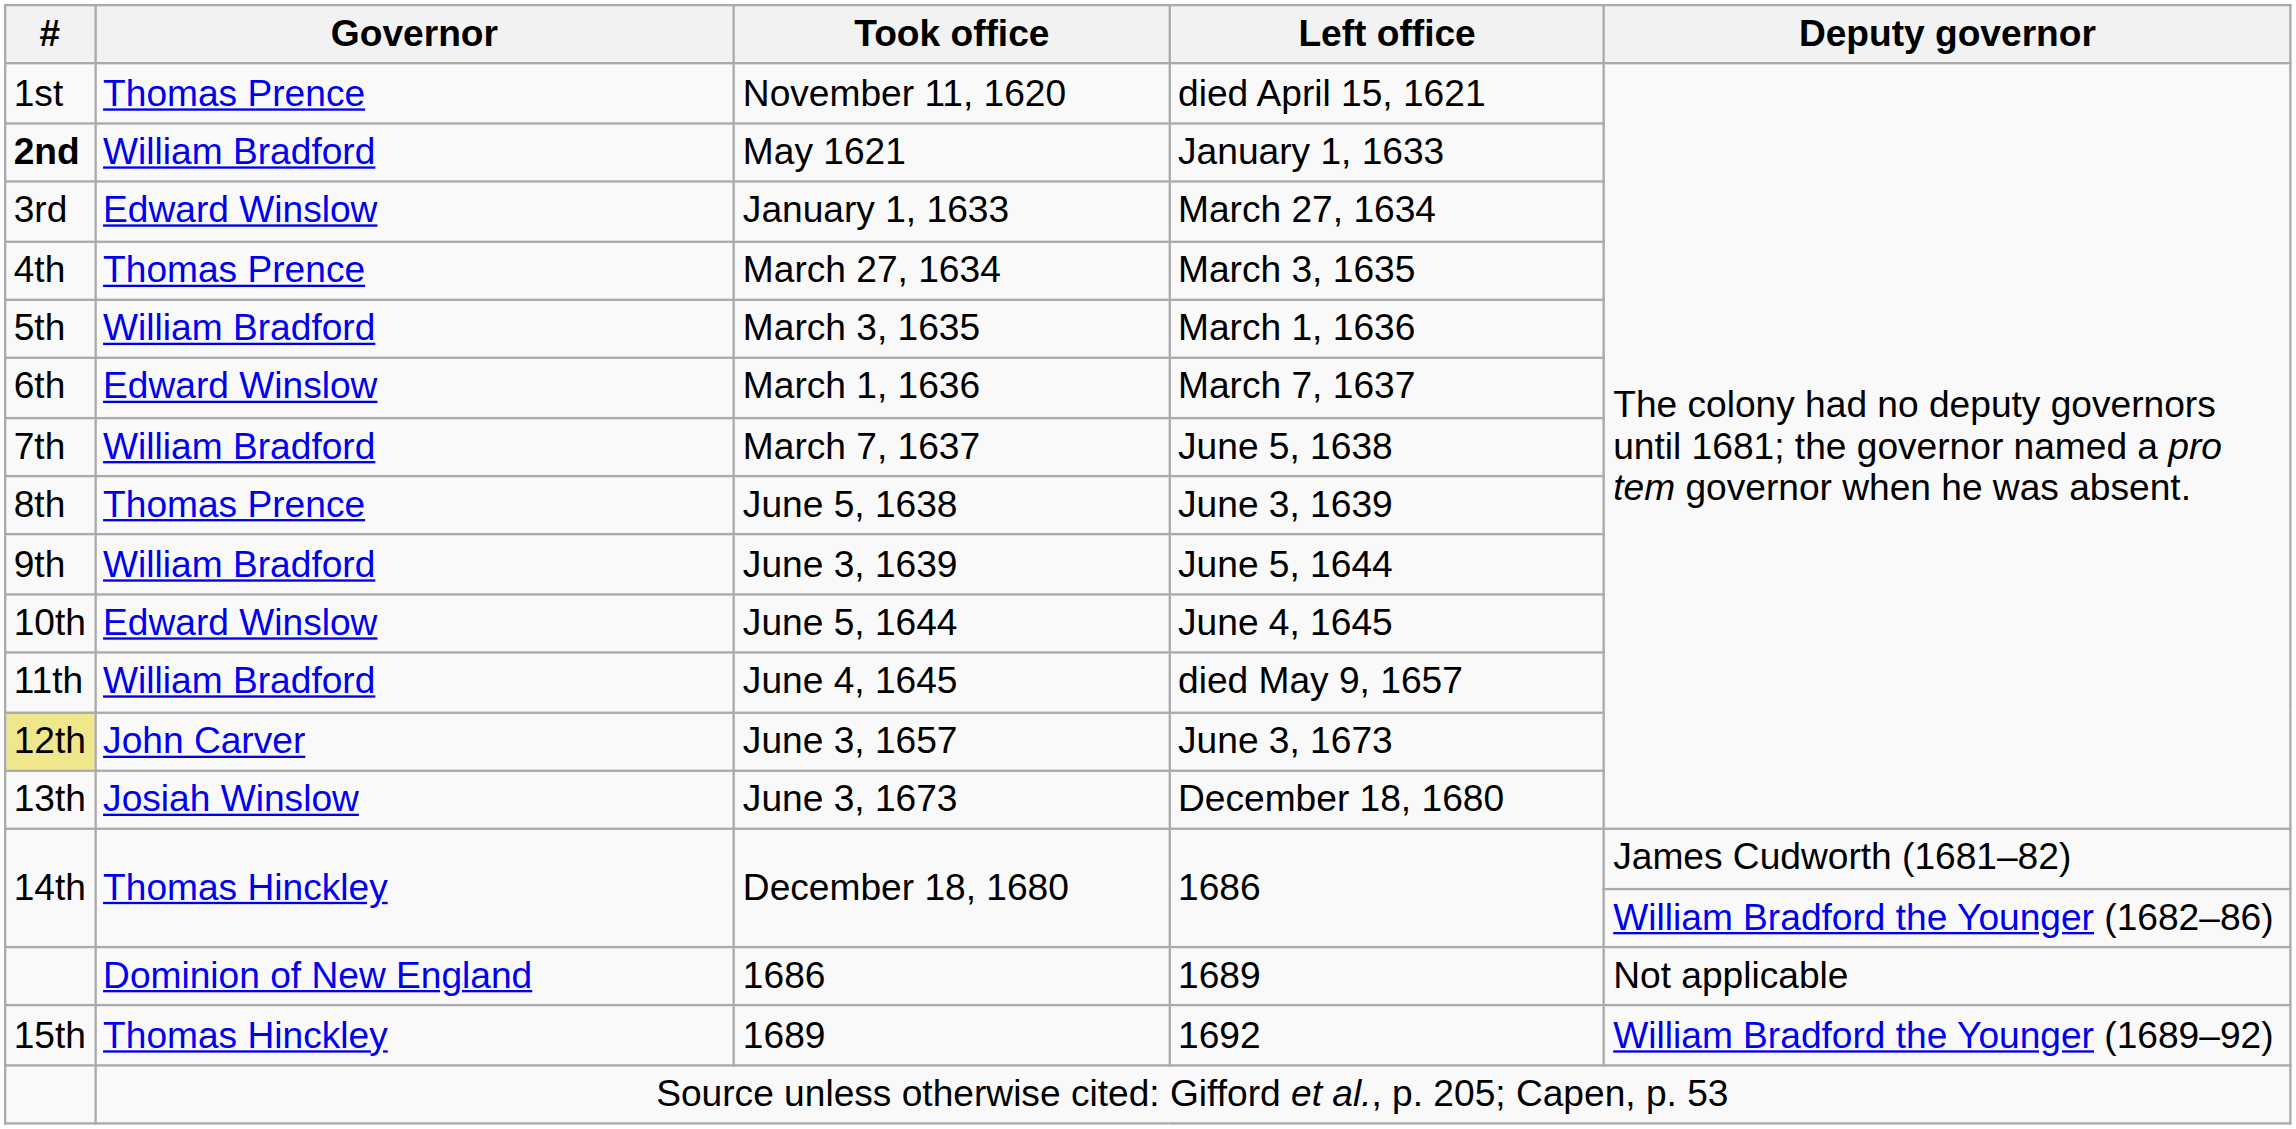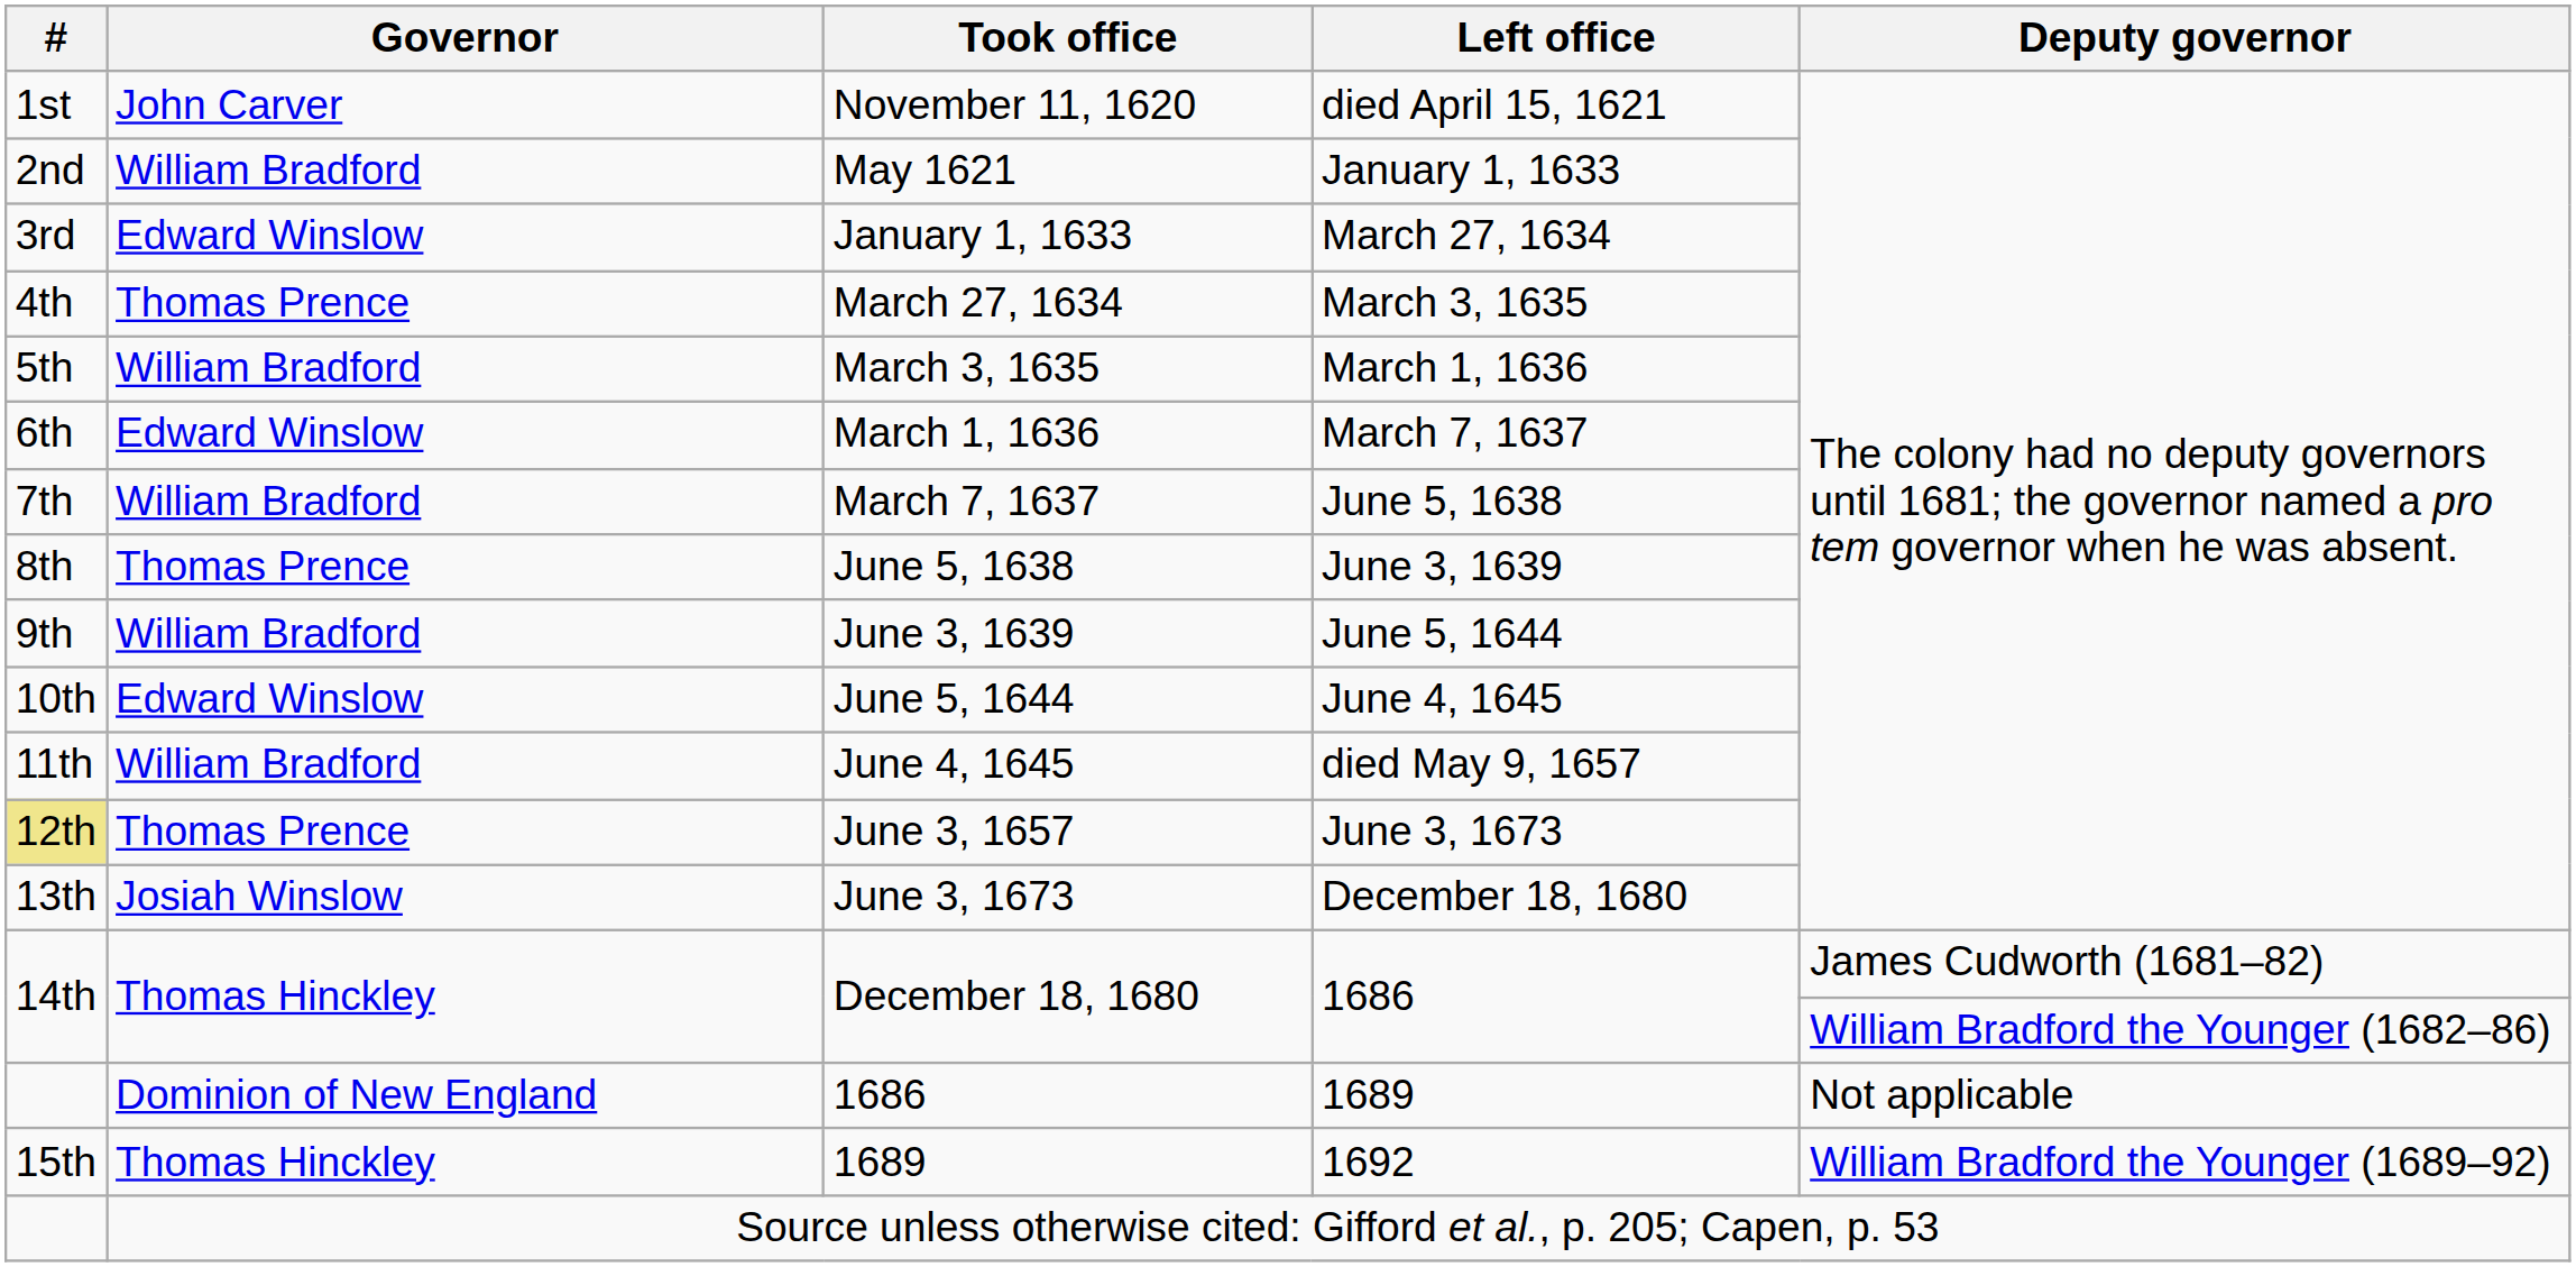November 11, 1620 | Governor: Thomas Prence -> John Carver
May 1621 | #: bold -> normal
June 3, 1657 | Governor: John Carver -> Thomas Prence
